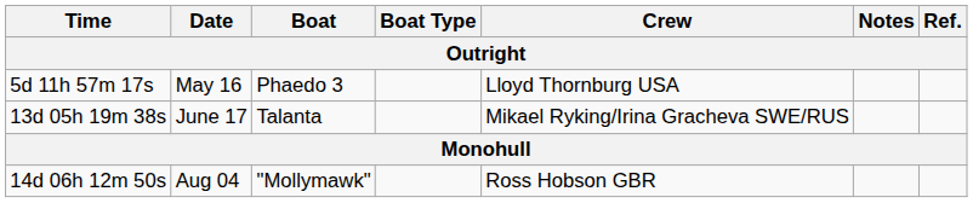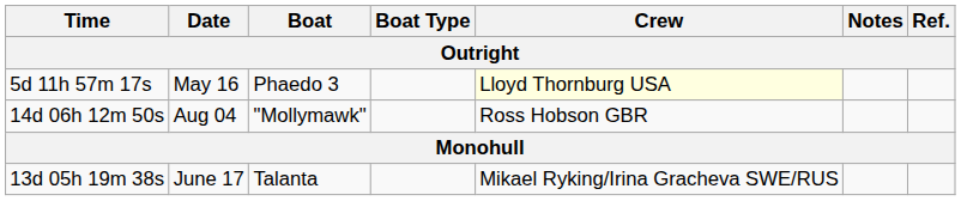5d 11h 57m 17s | Crew: no background -> lightyellow background
rows swapped: 14d 06h 12m 50s <-> 13d 05h 19m 38s
